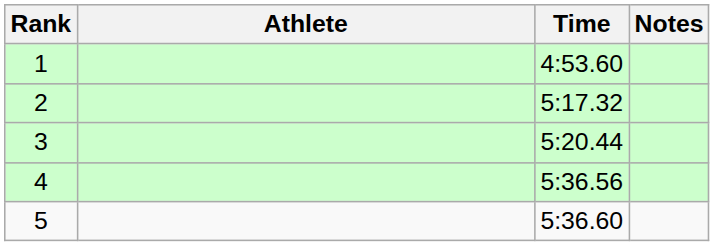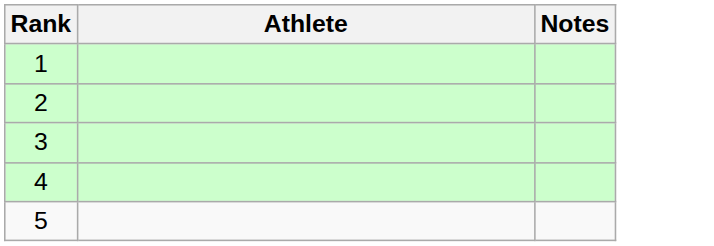- column: Time | 4:53.60 | 5:17.32 | 5:20.44 | 5:36.56 | 5:36.60
